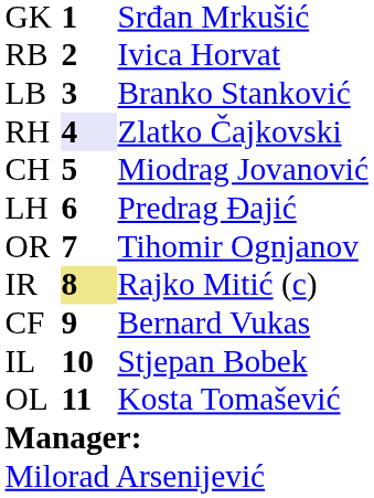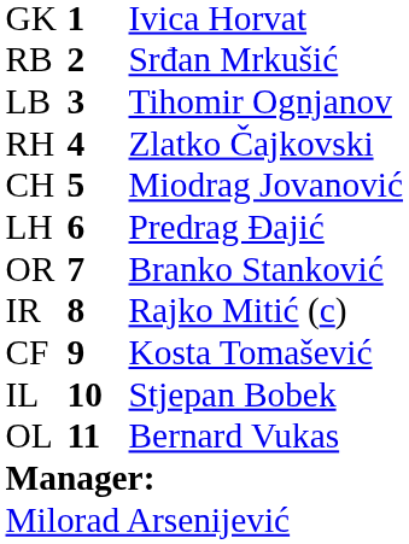GK | column 3: Srđan Mrkušić -> Ivica Horvat
RB | column 3: Ivica Horvat -> Srđan Mrkušić
LB | column 3: Branko Stanković -> Tihomir Ognjanov
RH | column 2: lavender background -> no background
OR | column 3: Tihomir Ognjanov -> Branko Stanković
IR | column 2: khaki background -> no background
CF | column 3: Bernard Vukas -> Kosta Tomašević
OL | column 3: Kosta Tomašević -> Bernard Vukas
